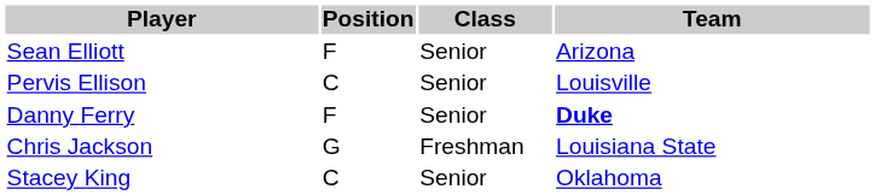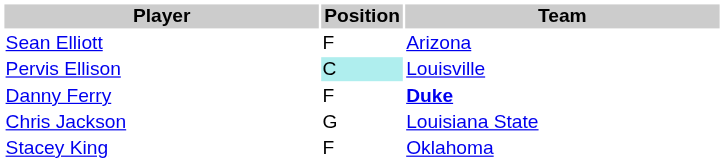- column: Class | Senior | Senior | Senior | Freshman | Senior
Pervis Ellison | Position: no background -> paleturquoise background
Stacey King | Position: C -> F
